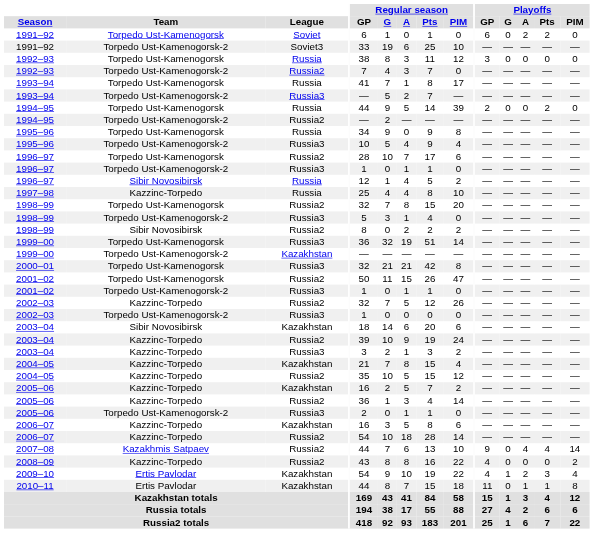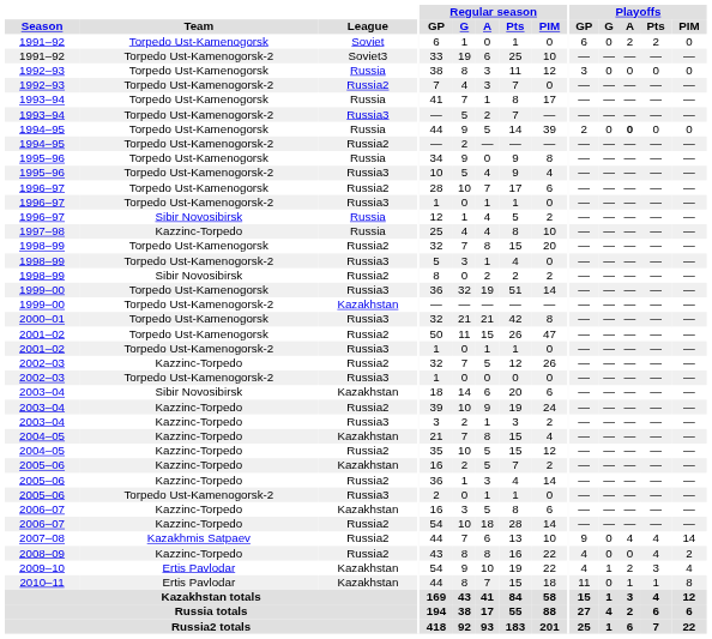1994–95 / Russia | Playoffs / A: normal -> bold
1994–95 / Russia | Playoffs / Pts: 2 -> 0
2008–09 | Playoffs / Pts: 0 -> 4
